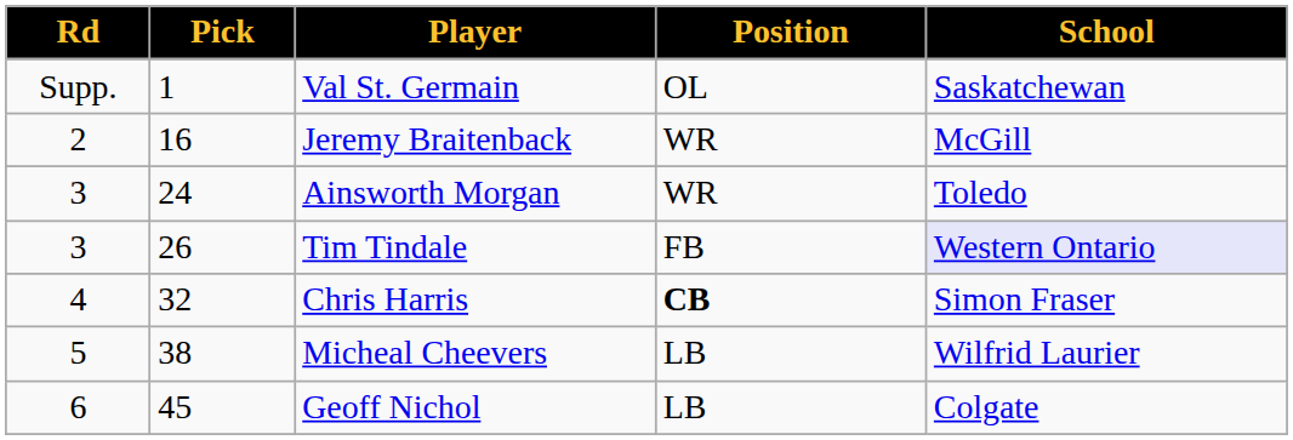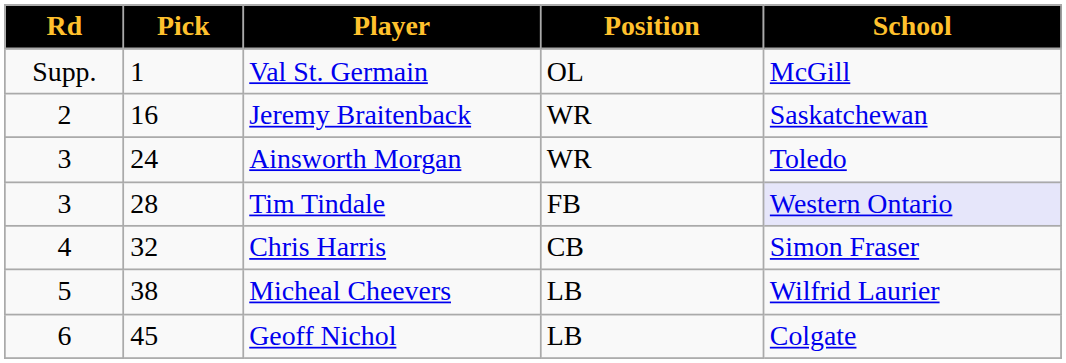Val St. Germain | School: Saskatchewan -> McGill
Jeremy Braitenback | School: McGill -> Saskatchewan
Tim Tindale | Pick: 26 -> 28
Chris Harris | Position: bold -> normal
